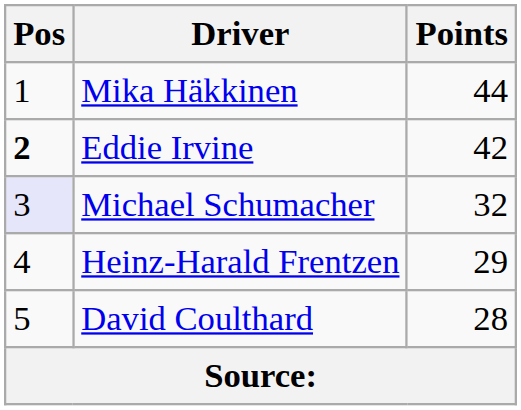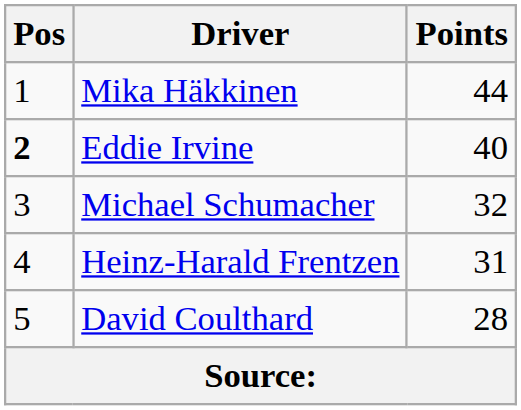Eddie Irvine | Points: 42 -> 40
Michael Schumacher | Pos: lavender background -> no background
Heinz-Harald Frentzen | Points: 29 -> 31
